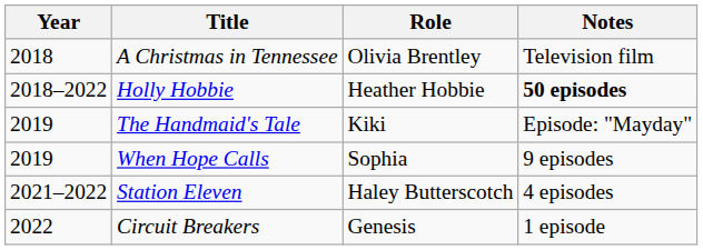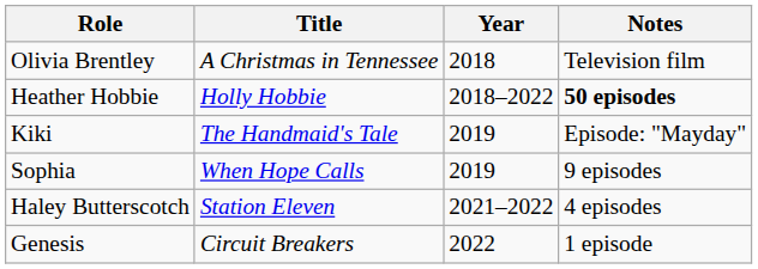columns swapped: Year <-> Role
